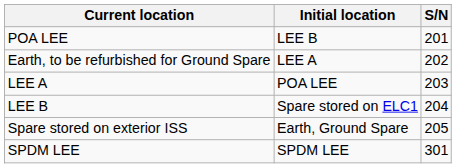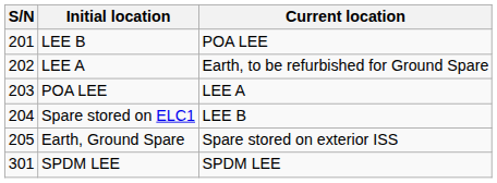columns swapped: S/N <-> Current location
